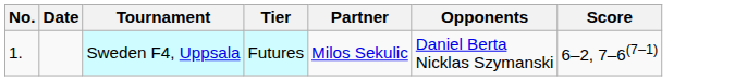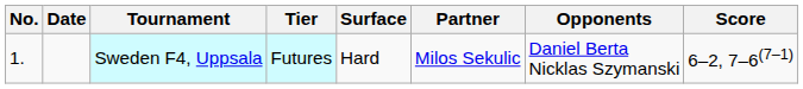+ column: Surface | Hard
